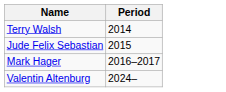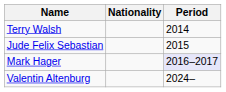+ column: Nationality
Mark Hager | Period: no background -> lavender background
